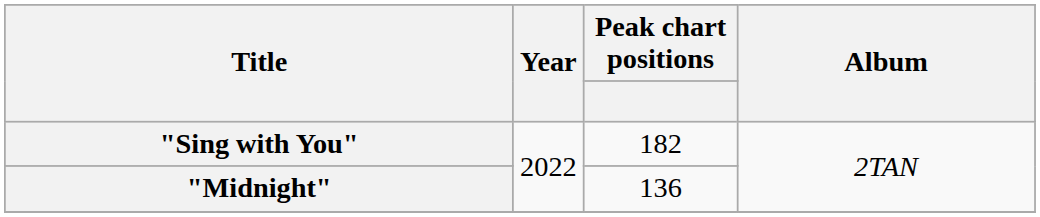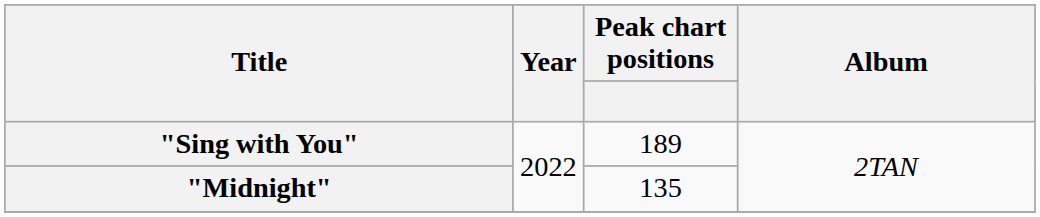"Sing with You" | Peak chart positions: 182 -> 189
"Midnight" | Peak chart positions: 136 -> 135
